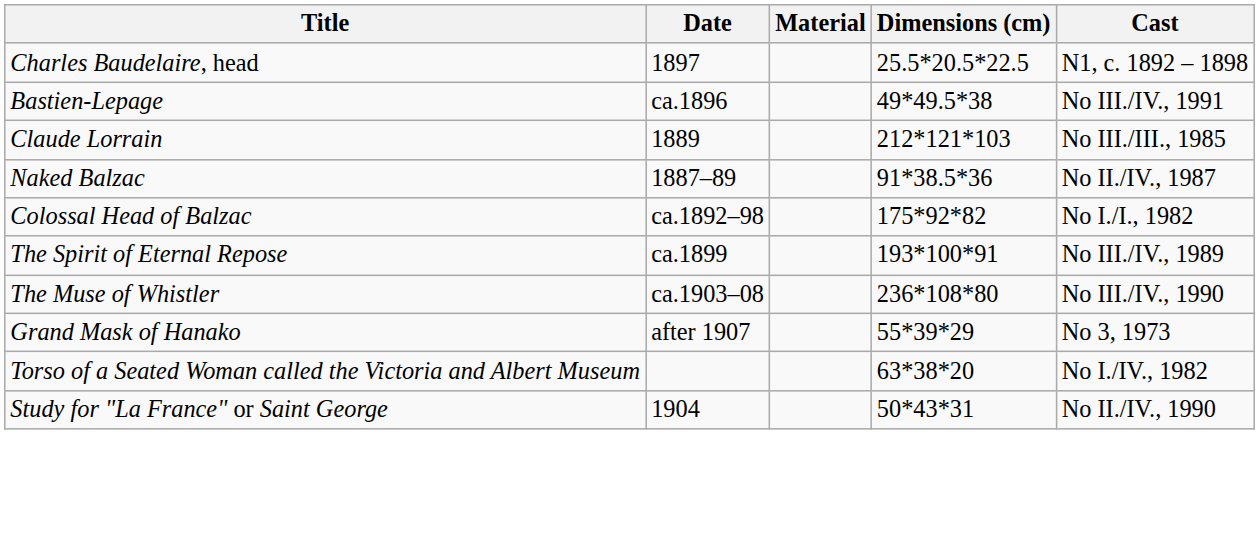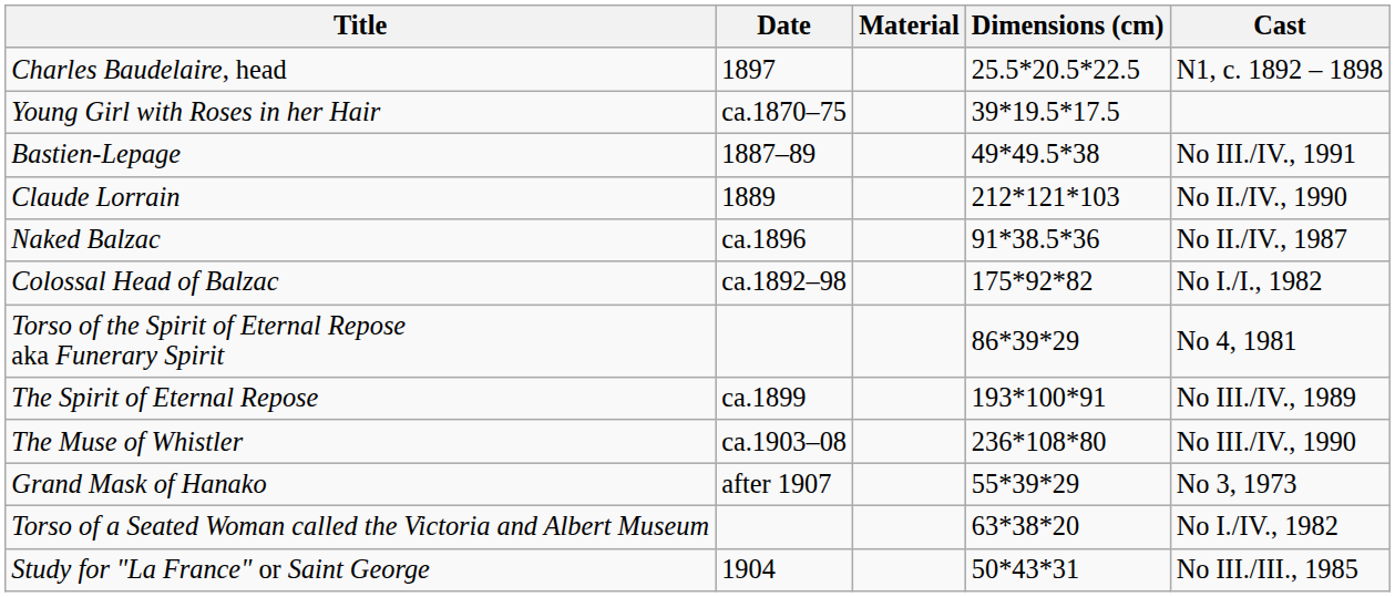+ row: Young Girl with Roses in her Hair | ca.1870–75 | 39*19.5*17.5
Bastien-Lepage | Date: ca.1896 -> 1887–89
Claude Lorrain | Cast: No III./III., 1985 -> No II./IV., 1990
Naked Balzac | Date: 1887–89 -> ca.1896
+ row: Torso of the Spirit of Eternal Repose aka Funerary Spirit | 86*39*29 | No 4, 1981
Study for "La France" or Saint George | Cast: No II./IV., 1990 -> No III./III., 1985
